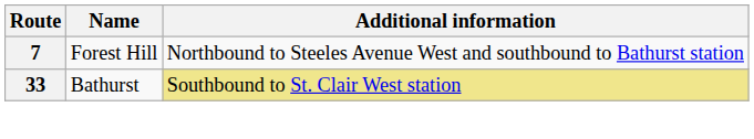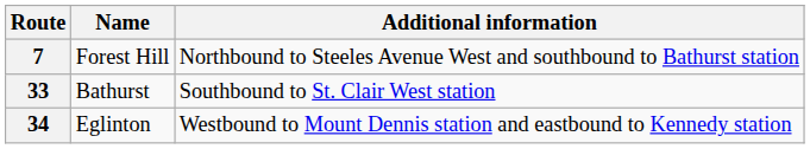33 | Additional information: khaki background -> no background
+ row: 34 | Eglinton | Westbound to Mount Dennis station and eastbound to Kennedy station
